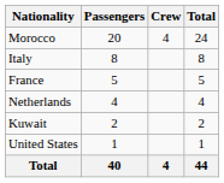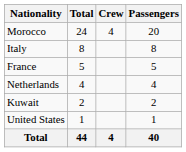columns swapped: Passengers <-> Total
